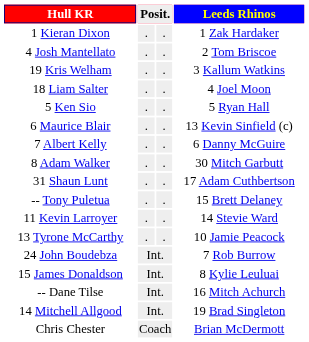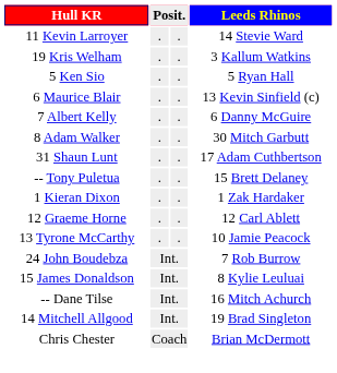rows swapped: 1 Kieran Dixon <-> 11 Kevin Larroyer
- row: 4 Josh Mantellato | . | . | 2 Tom Briscoe
- row: 18 Liam Salter | . | . | 4 Joel Moon
+ row: 12 Graeme Horne | . | . | 12 Carl Ablett
